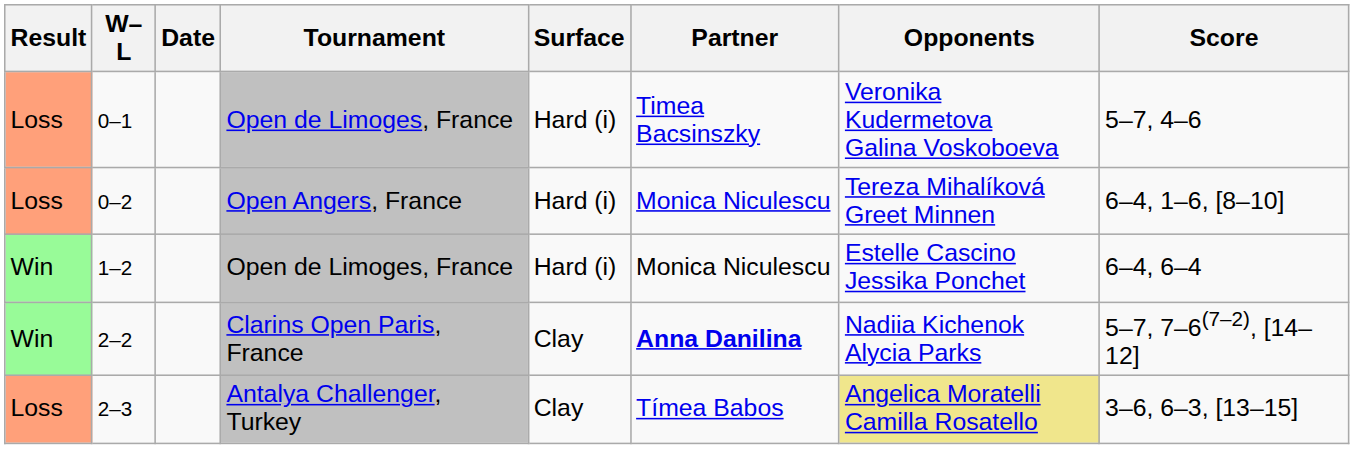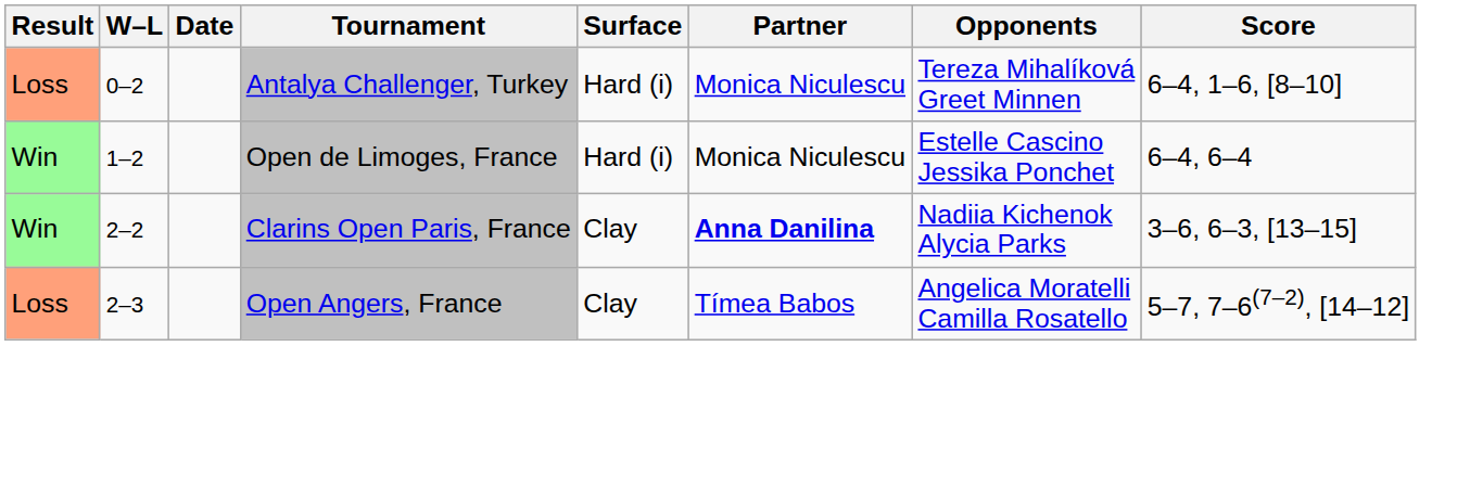- row: Loss | 0–1 | Open de Limoges, France | Hard (i) | Timea Bacsinszky | Veronika Kudermetova Galina Voskoboeva | 5–7, 4–6
0–2 | Tournament: Open Angers, France -> Antalya Challenger, Turkey
2–2 | Score: 5–7, 7–6(7–2), [14–12] -> 3–6, 6–3, [13–15]
2–3 | Tournament: Antalya Challenger, Turkey -> Open Angers, France
2–3 | Opponents: khaki background -> no background
2–3 | Score: 3–6, 6–3, [13–15] -> 5–7, 7–6(7–2), [14–12]
